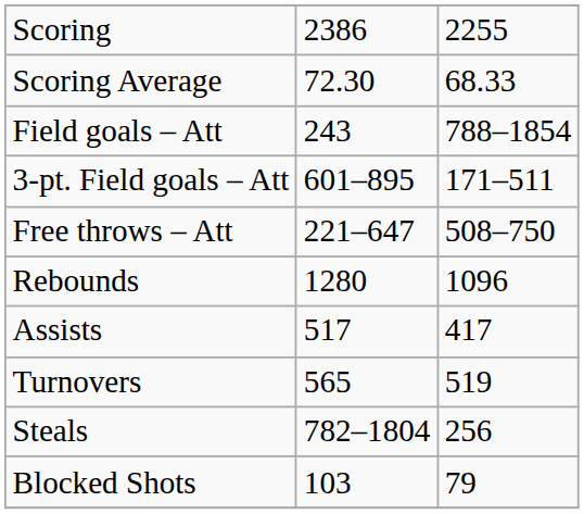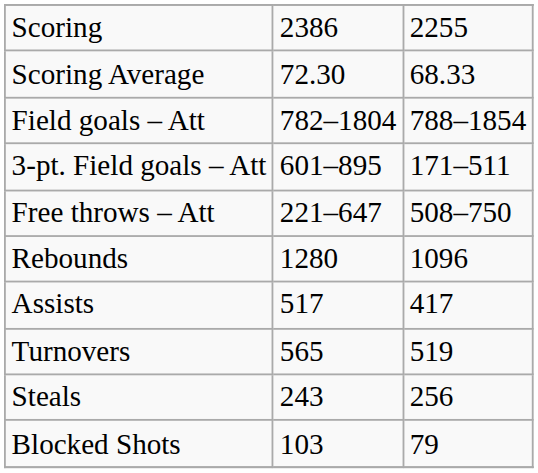Field goals – Att | column 2: 243 -> 782–1804
Steals | column 2: 782–1804 -> 243
